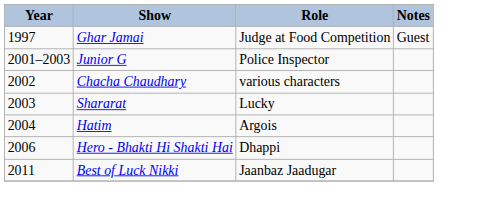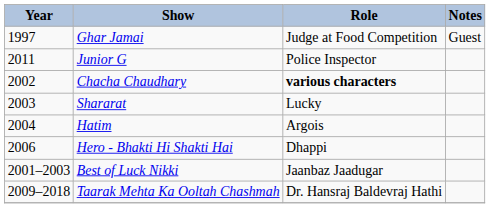Junior G | Year: 2001–2003 -> 2011
Chacha Chaudhary | Role: normal -> bold
Best of Luck Nikki | Year: 2011 -> 2001–2003
+ row: 2009–2018 | Taarak Mehta Ka Ooltah Chashmah | Dr. Hansraj Baldevraj Hathi
